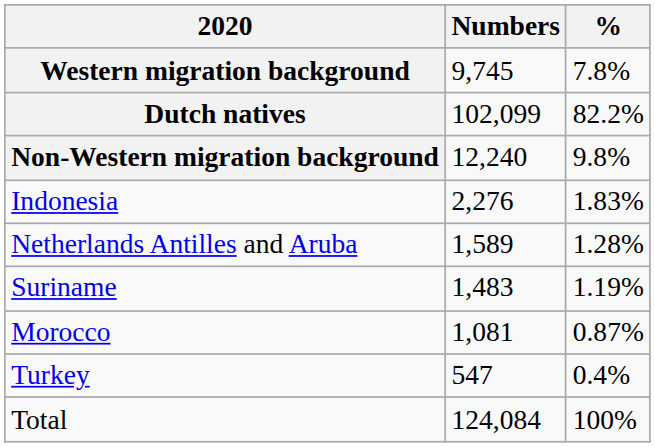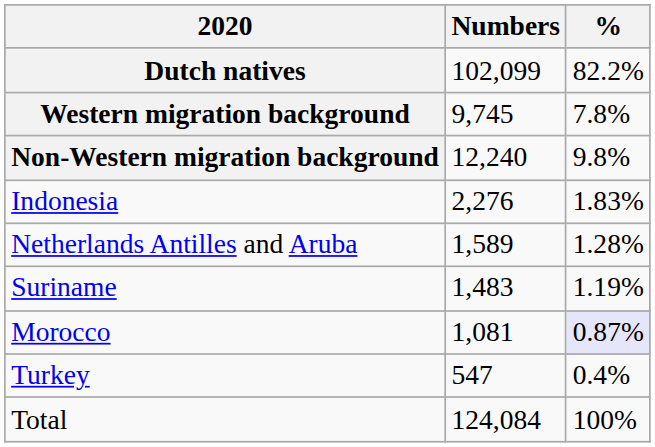rows swapped: Dutch natives <-> Western migration background
Morocco | %: no background -> lavender background
